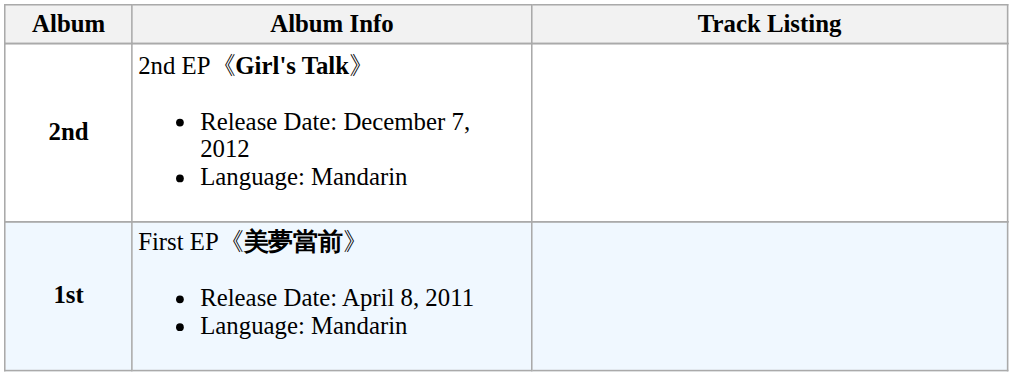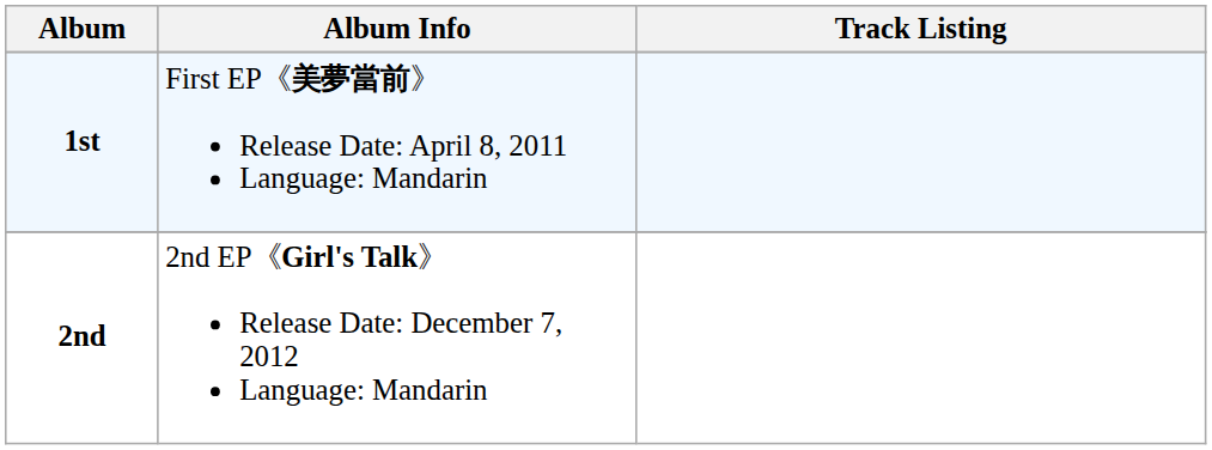rows swapped: 1st <-> 2nd
